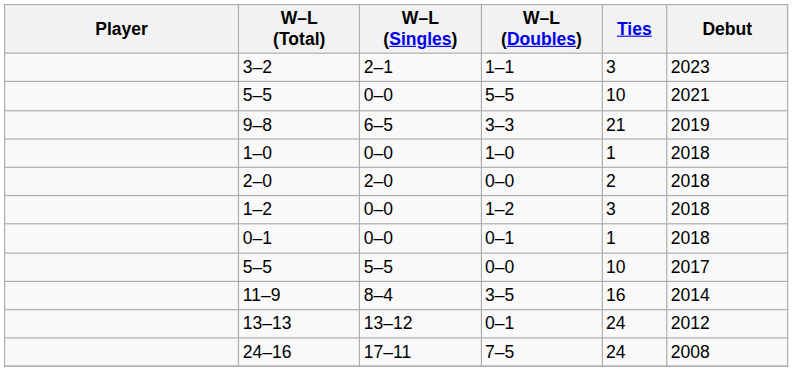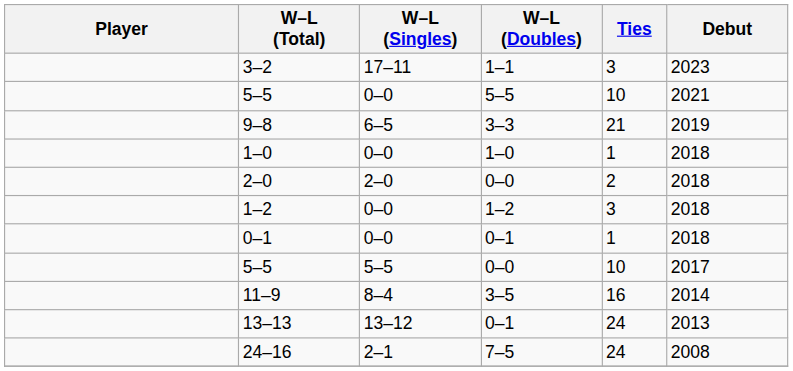3–2 | W–L (Singles): 2–1 -> 17–11
13–13 | Debut: 2012 -> 2013
24–16 | W–L (Singles): 17–11 -> 2–1
